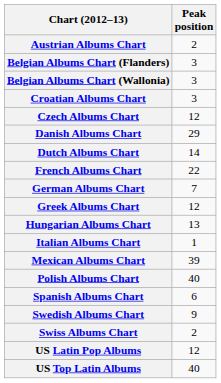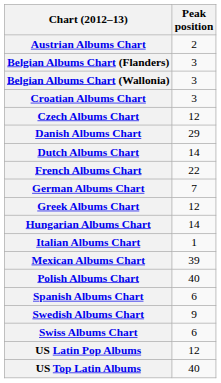Hungarian Albums Chart | Peak position: 13 -> 14
Swiss Albums Chart | Peak position: 2 -> 6
